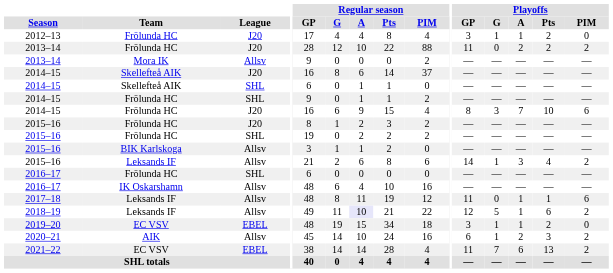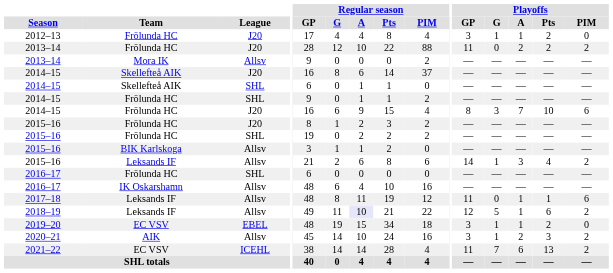2020–21 | Playoffs / GP: 6 -> 3
2021–22 | League: EBEL -> ICEHL
